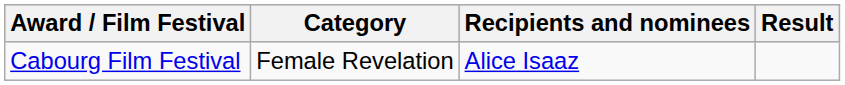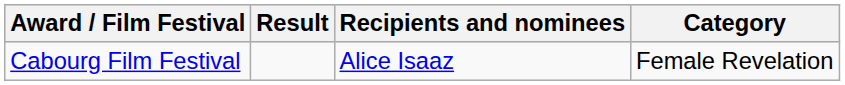columns swapped: Category <-> Result
